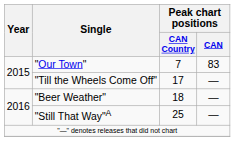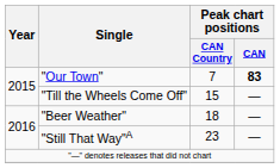"Our Town" | Peak chart positions / CAN: normal -> bold
"Till the Wheels Come Off" | Peak chart positions / CAN Country: 17 -> 15
"Still That Way"A | Peak chart positions / CAN Country: 25 -> 23
